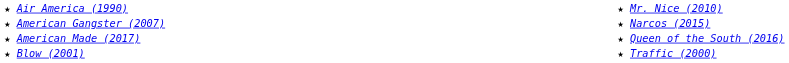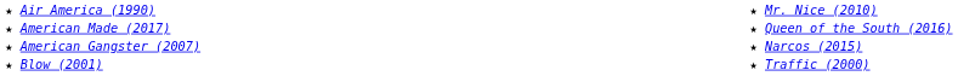rows swapped: ★ American Gangster (2007) <-> ★ American Made (2017)
